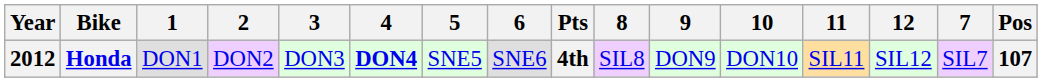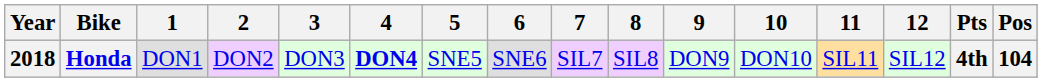columns swapped: 7 <-> Pts
Honda | Year: 2012 -> 2018
Honda | Pos: 107 -> 104
